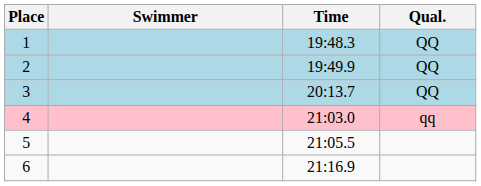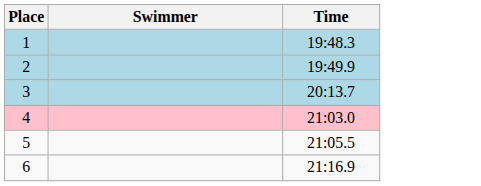- column: Qual. | QQ | QQ | QQ | qq
